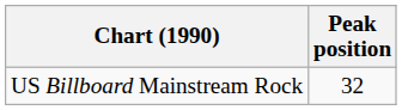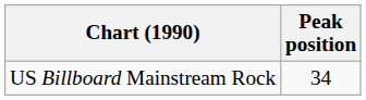US Billboard Mainstream Rock | Peak position: 32 -> 34
